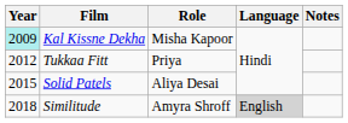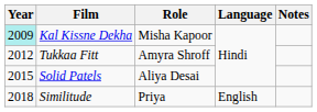Tukkaa Fitt | Role: Priya -> Amyra Shroff
Similitude | Role: Amyra Shroff -> Priya
Similitude | Language: lightgrey background -> no background
